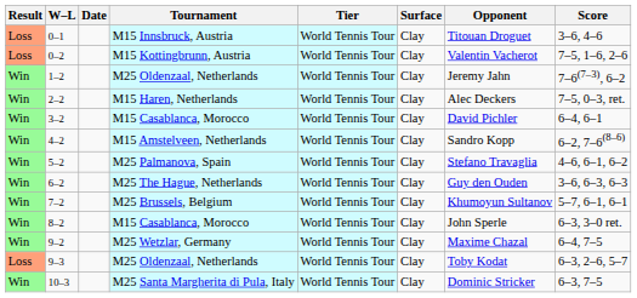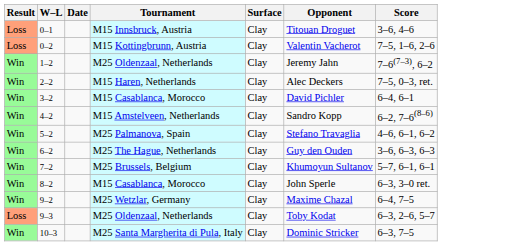- column: Tier | World Tennis Tour | World Tennis Tour | World Tennis Tour | World Tennis Tour | World Tennis Tour | World Tennis Tour | World Tennis Tour | World Tennis Tour | World Tennis Tour | World Tennis Tour | World Tennis Tour | World Tennis Tour | World Tennis Tour
